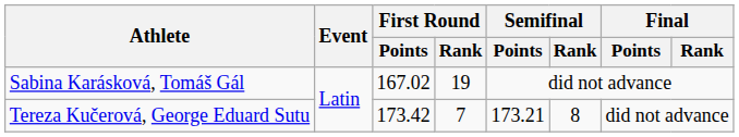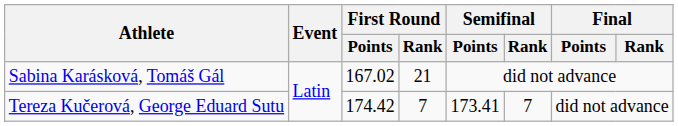Sabina Karásková, Tomáš Gál | First Round / Rank: 19 -> 21
Tereza Kučerová, George Eduard Sutu | First Round / Points: 173.42 -> 174.42
Tereza Kučerová, George Eduard Sutu | Semifinal / Points: 173.21 -> 173.41
Tereza Kučerová, George Eduard Sutu | Semifinal / Rank: 8 -> 7
